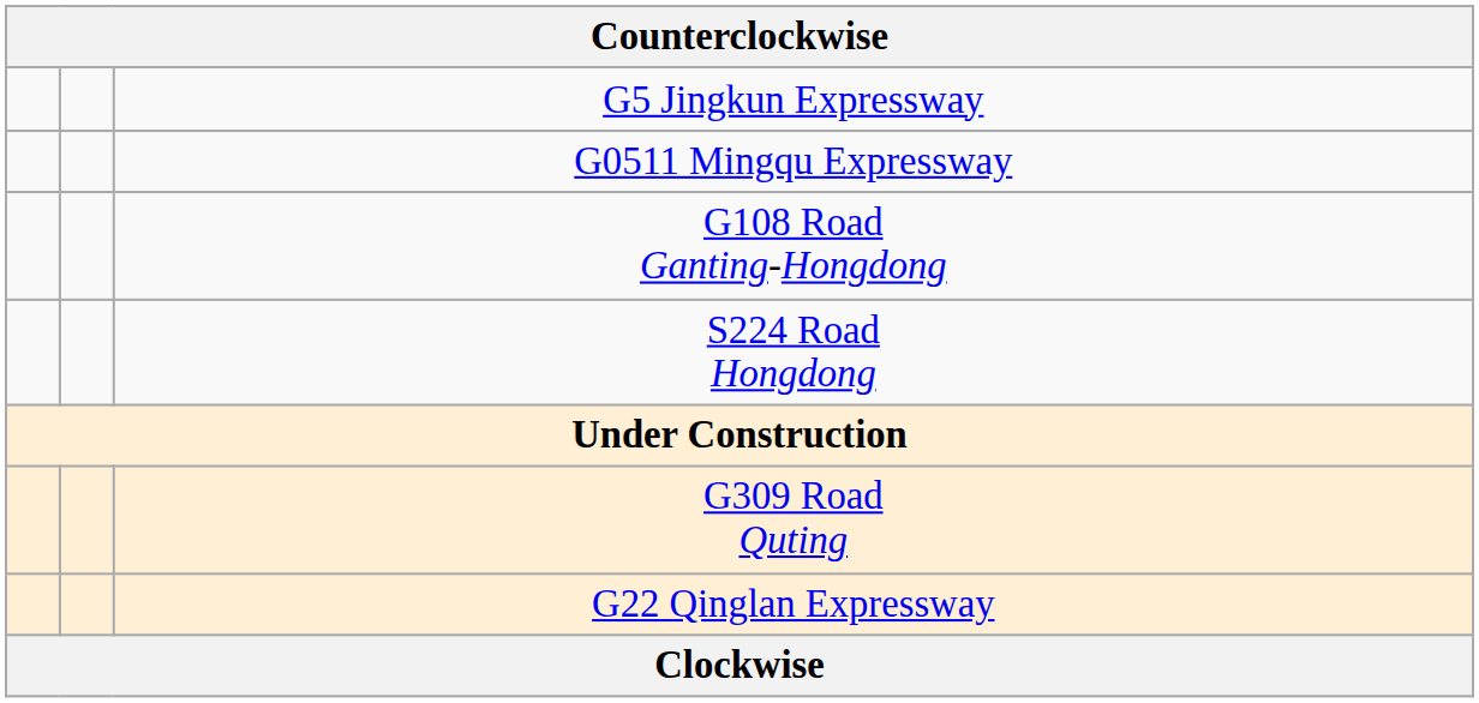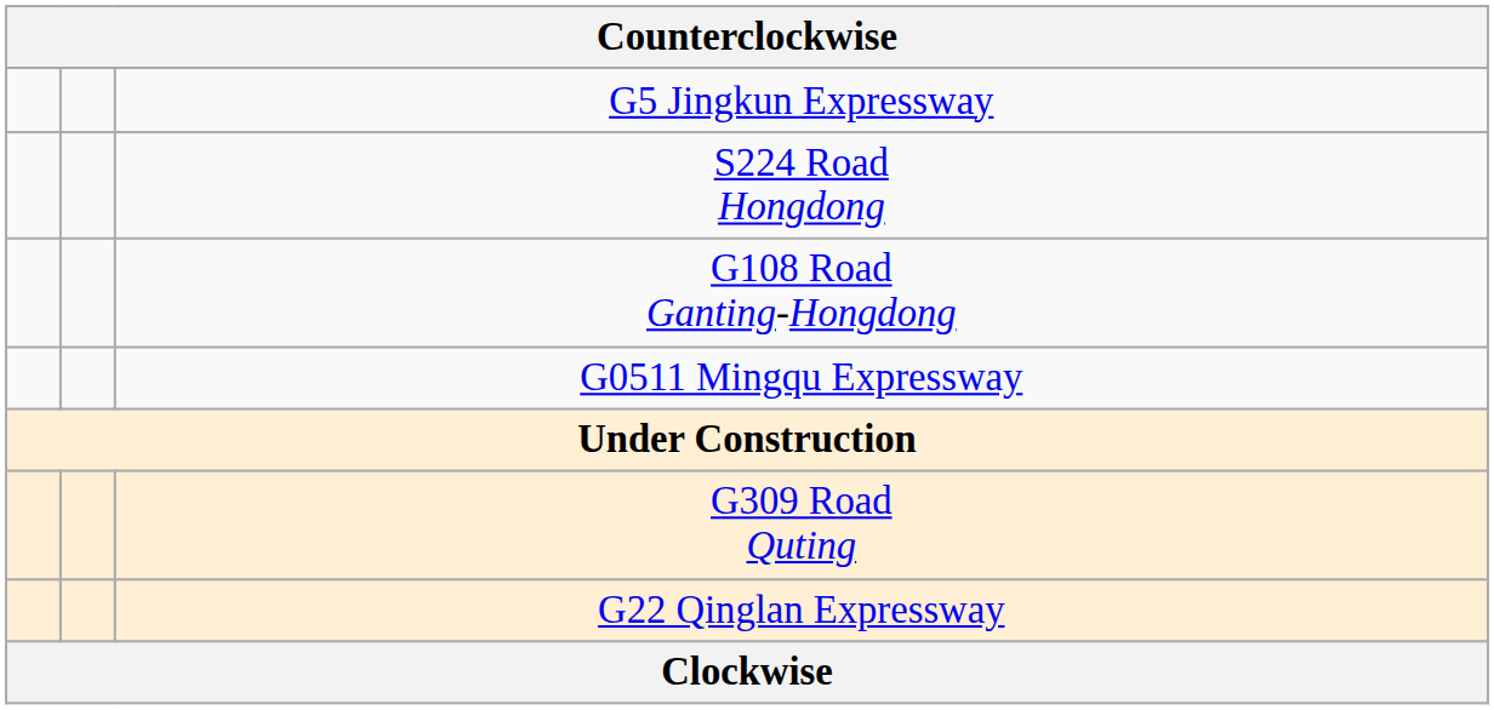rows swapped: S224 Road Hongdong <-> G0511 Mingqu Expressway
